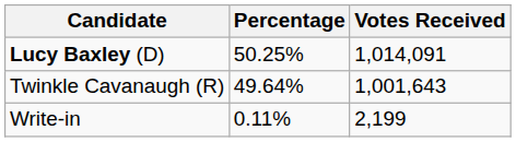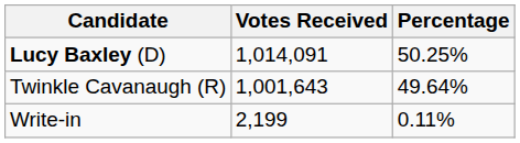columns swapped: Votes Received <-> Percentage
